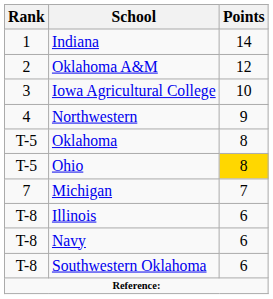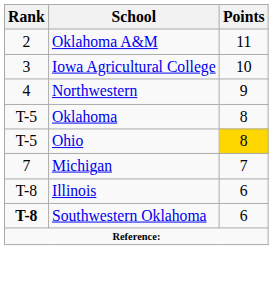- row: 1 | Indiana | 14
Oklahoma A&M | Points: 12 -> 11
- row: T-8 | Navy | 6
Southwestern Oklahoma | Rank: normal -> bold
